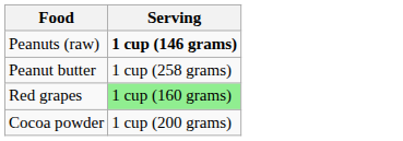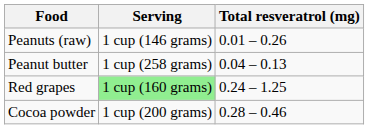+ column: Total resveratrol (mg) | 0.01 – 0.26 | 0.04 – 0.13 | 0.24 – 1.25 | 0.28 – 0.46
Peanuts (raw) | Serving: bold -> normal
